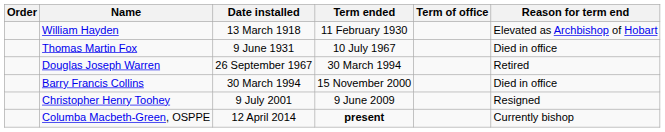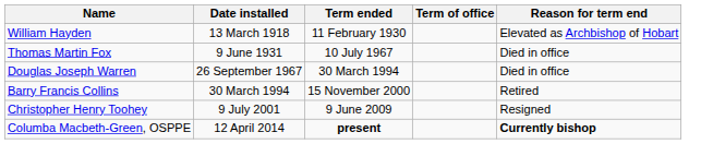- column: Order
Douglas Joseph Warren | Reason for term end: Retired -> Died in office
Barry Francis Collins | Reason for term end: Died in office -> Retired
Columba Macbeth-Green, OSPPE | Reason for term end: normal -> bold
